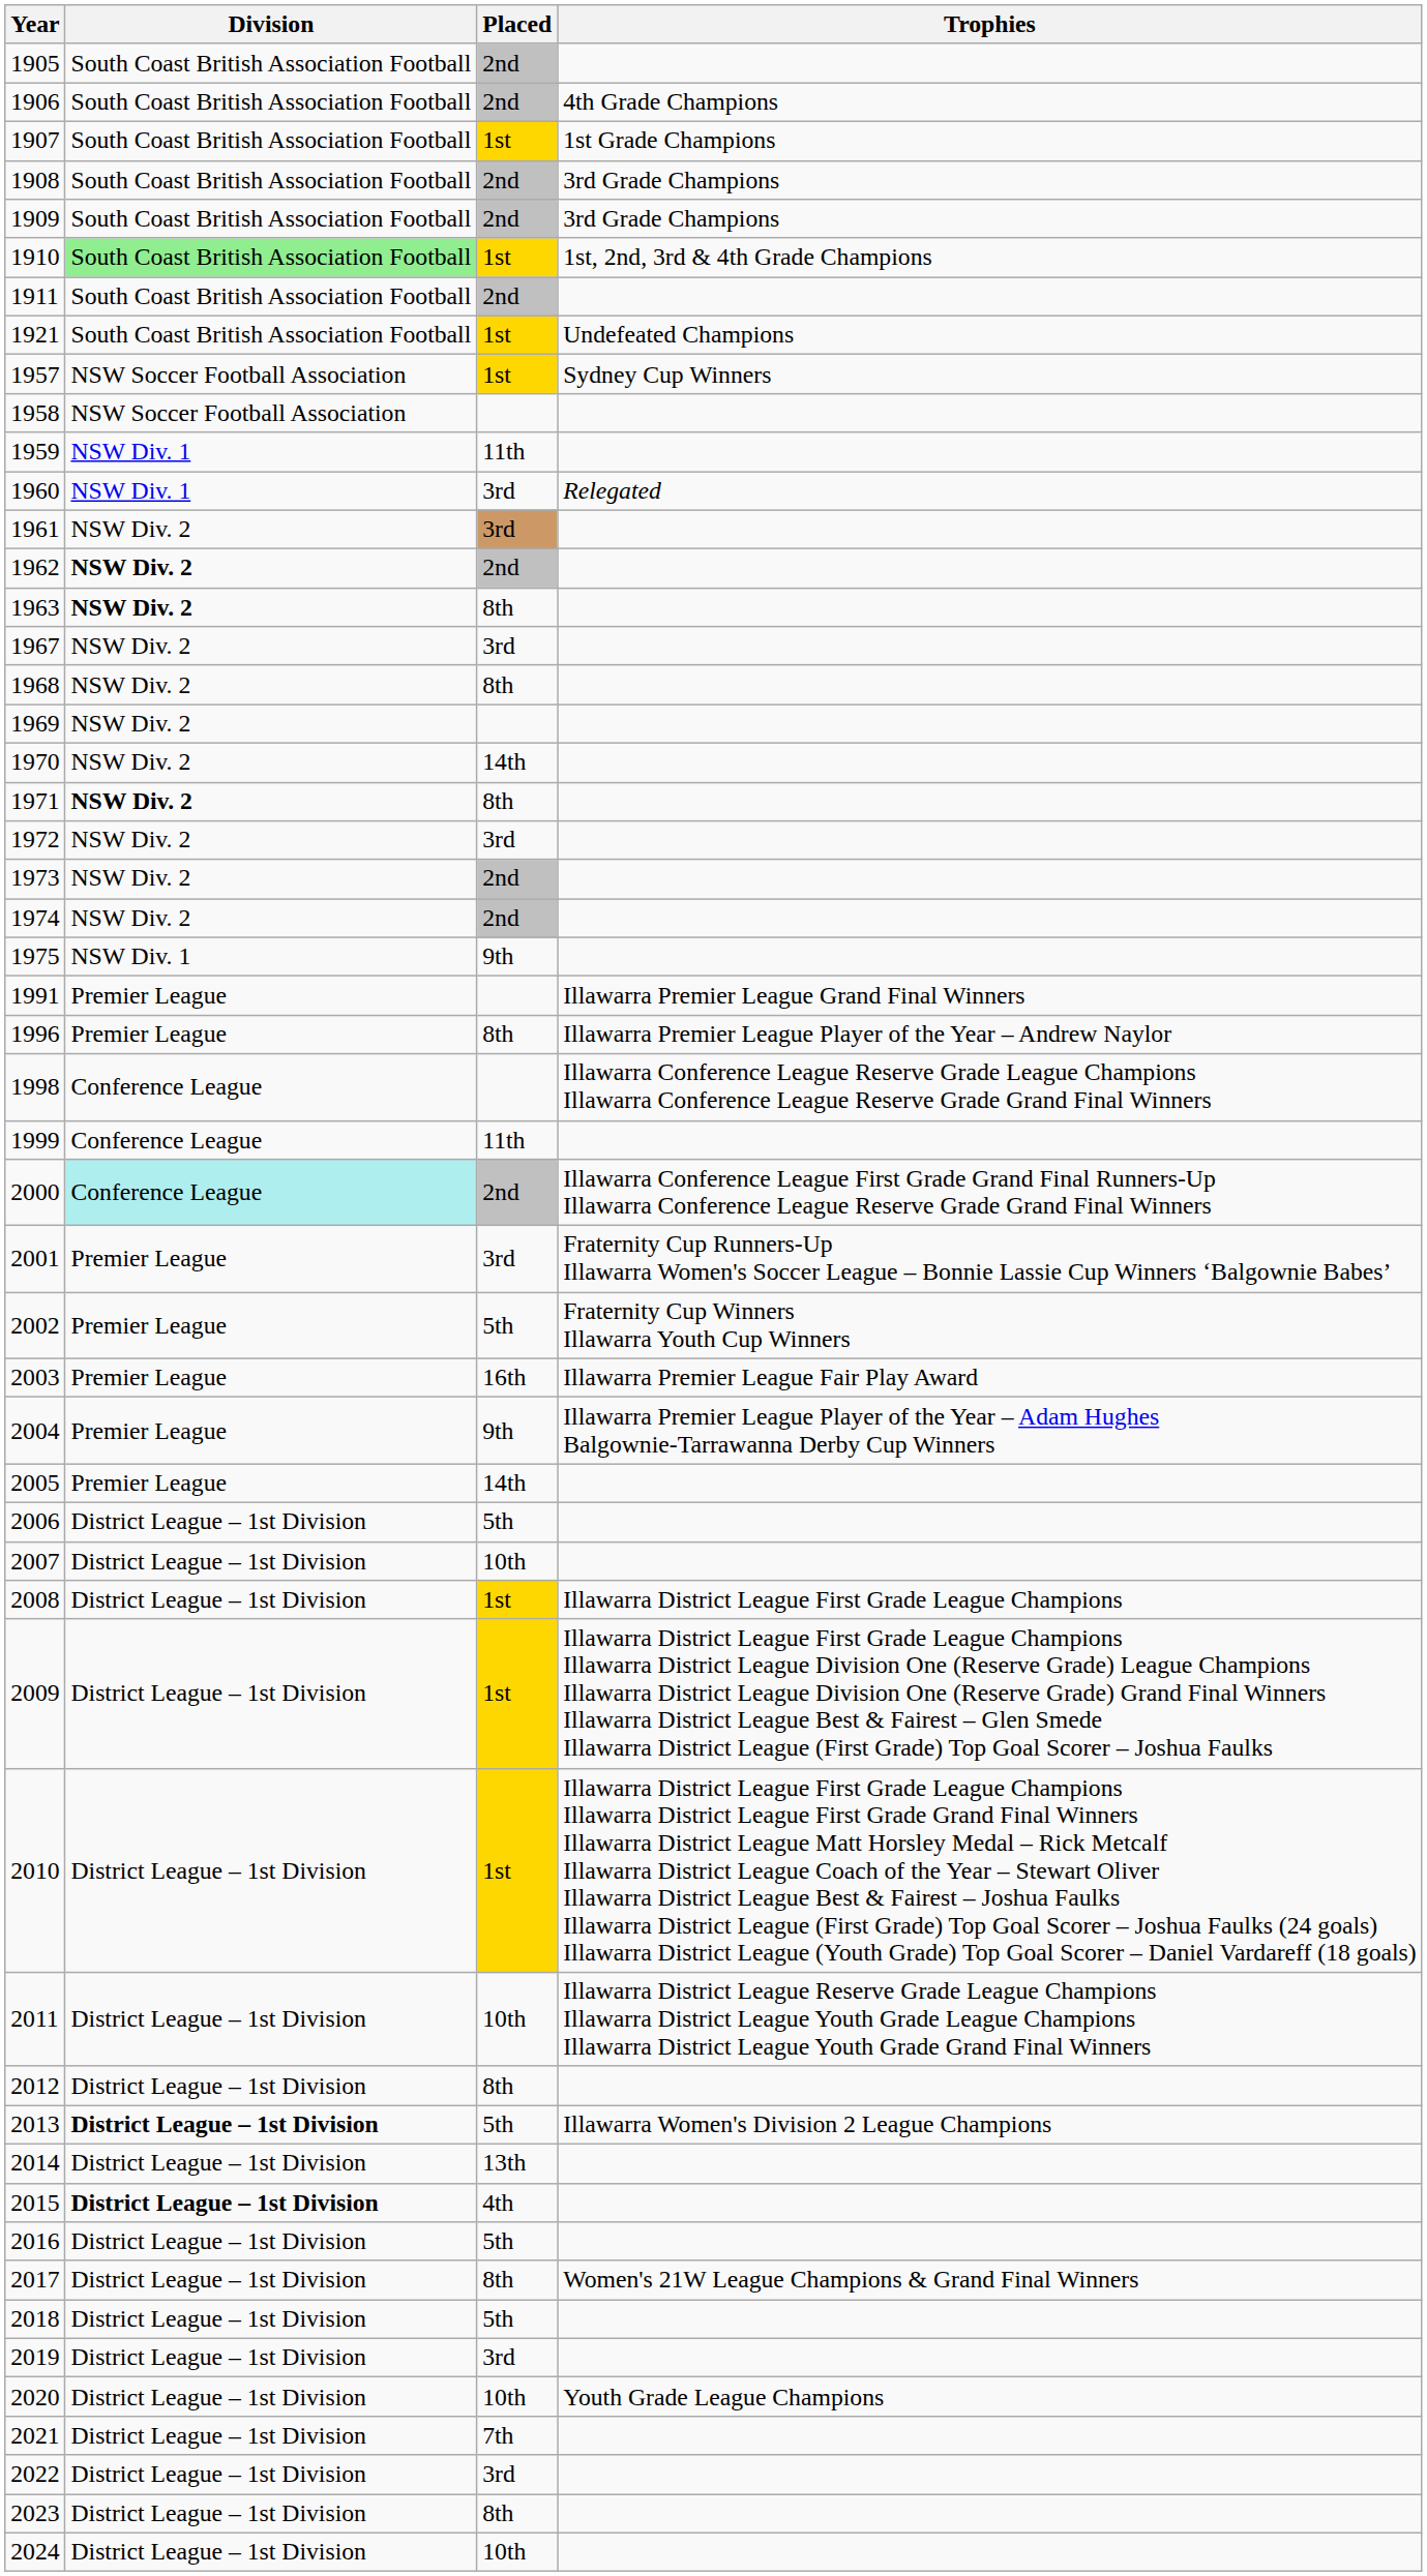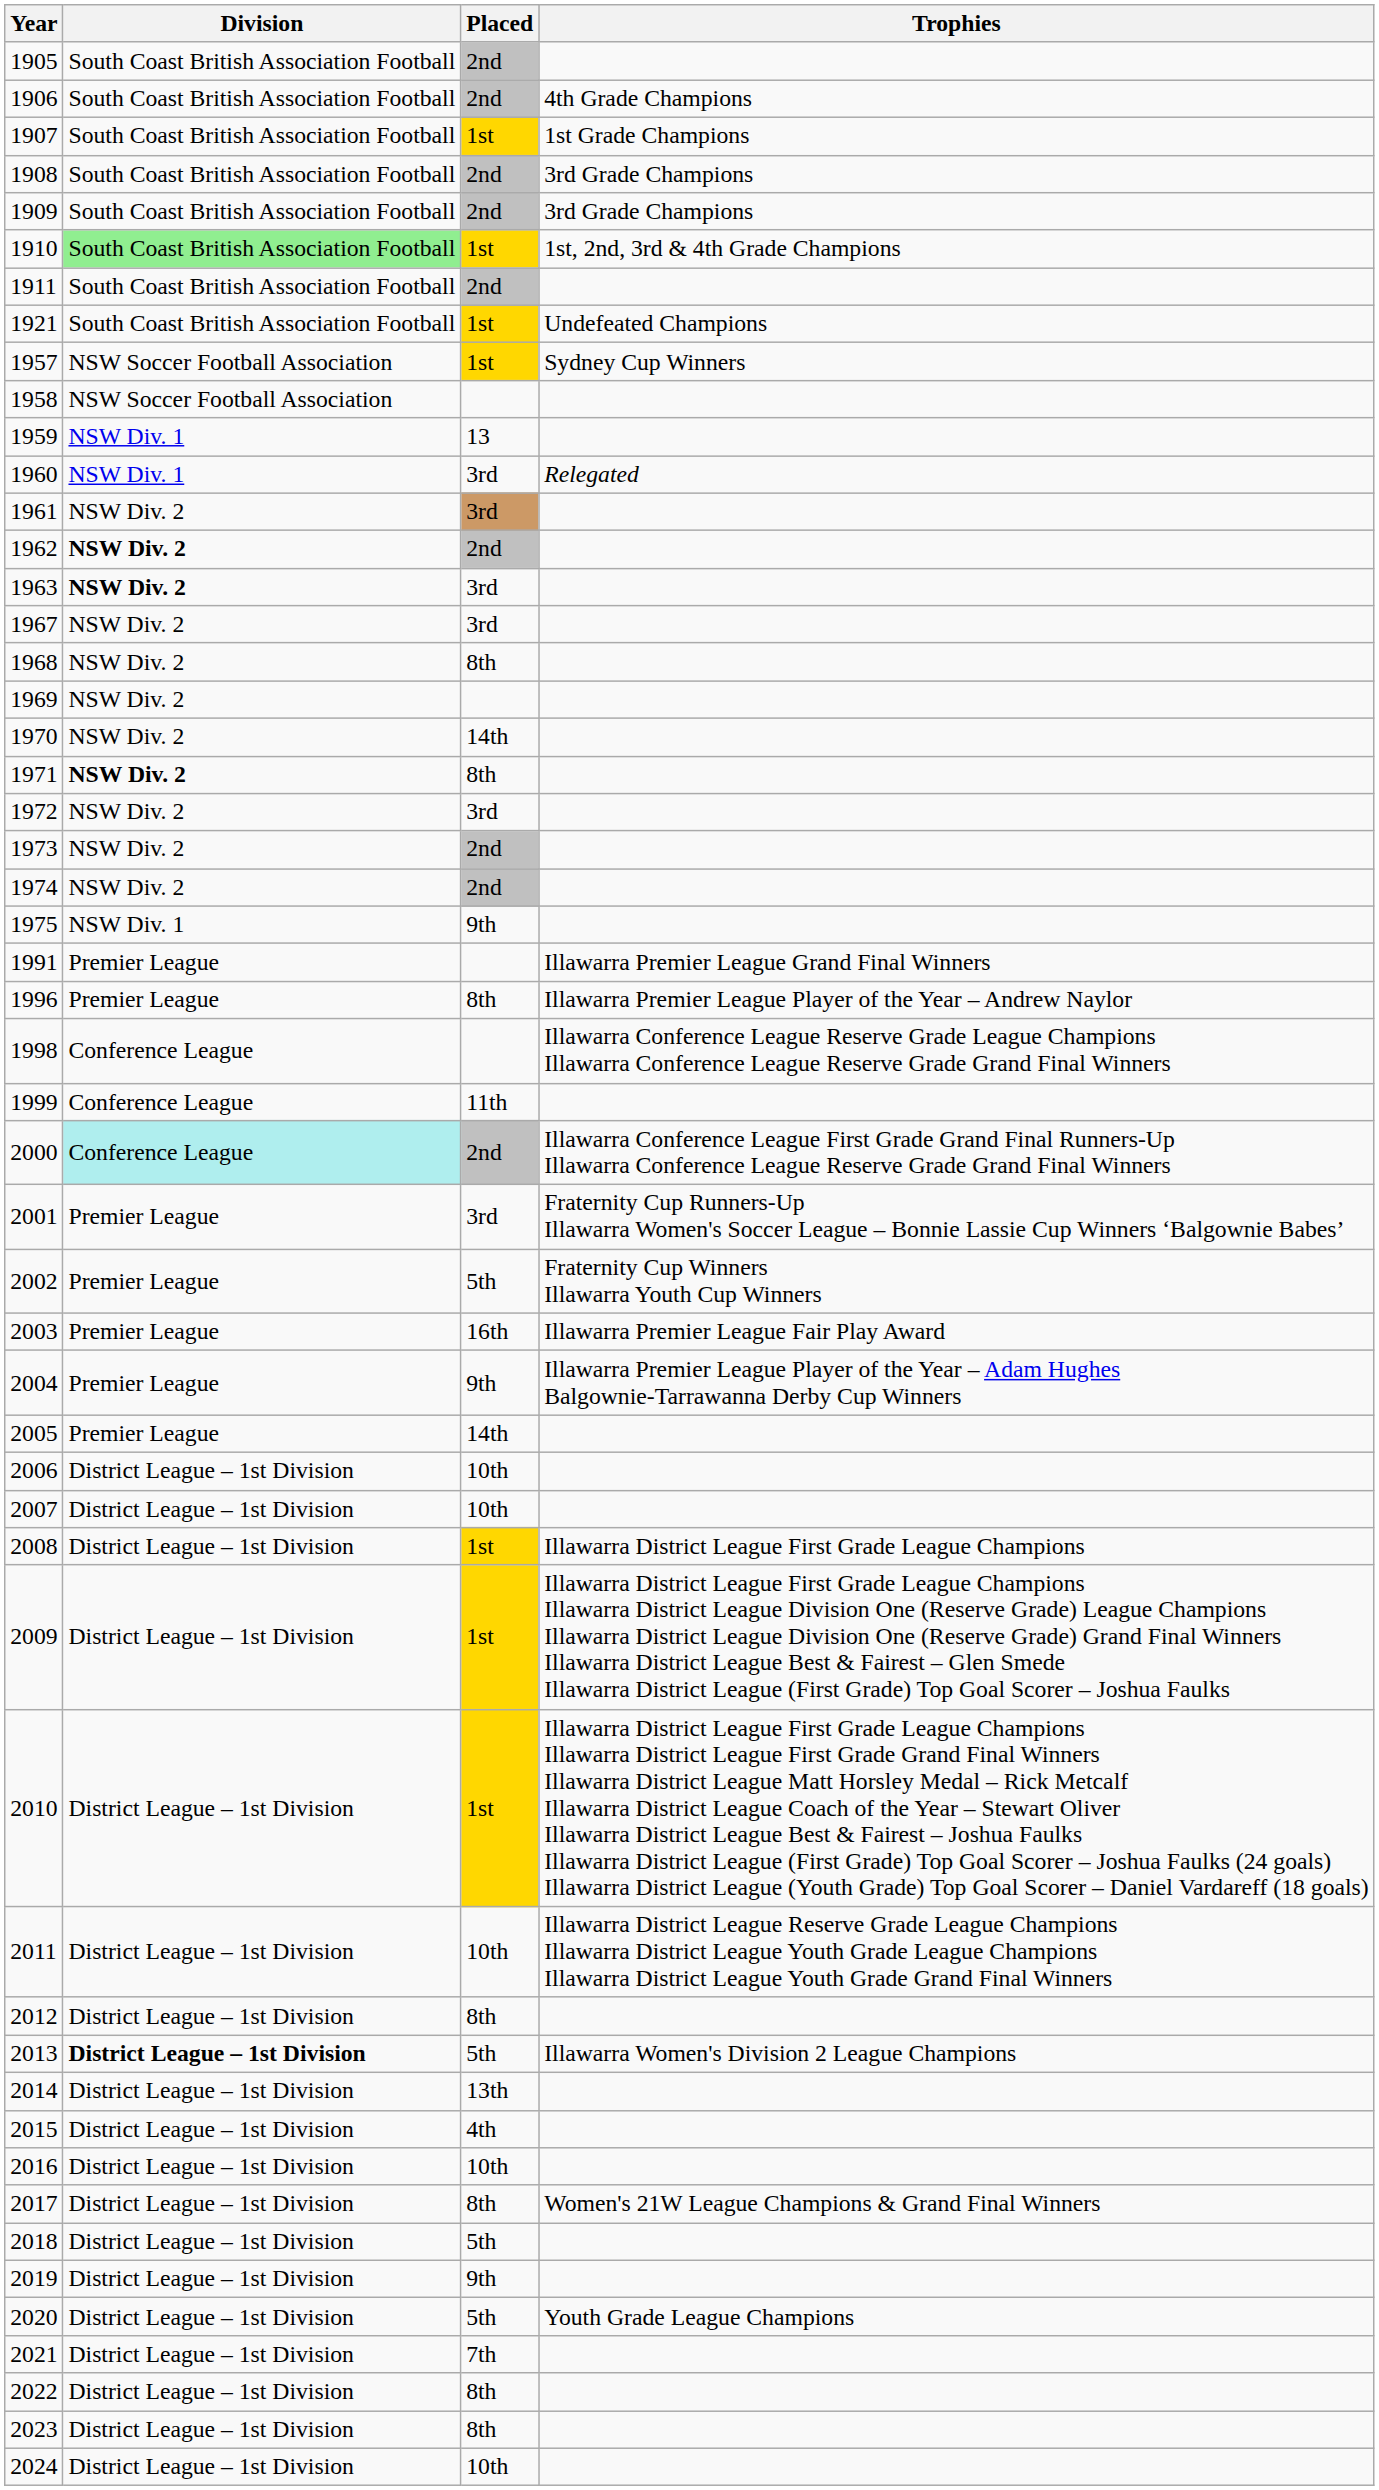1959 | Placed: 11th -> 13
1963 | Placed: 8th -> 3rd
2006 | Placed: 5th -> 10th
2015 | Division: bold -> normal
2016 | Placed: 5th -> 10th
2019 | Placed: 3rd -> 9th
2020 | Placed: 10th -> 5th
2022 | Placed: 3rd -> 8th
